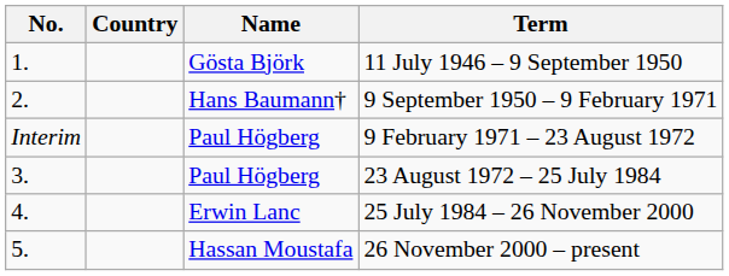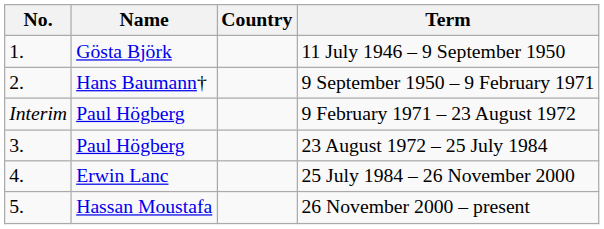columns swapped: Name <-> Country
